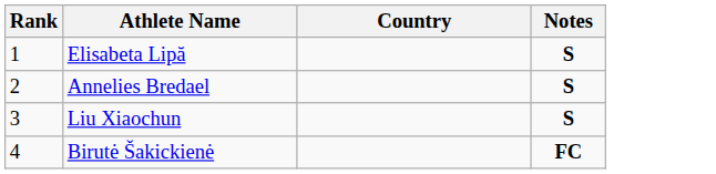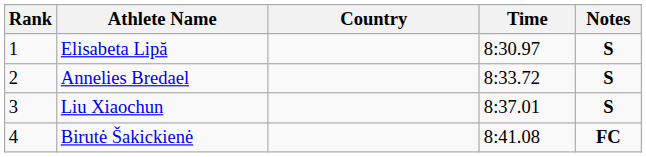+ column: Time | 8:30.97 | 8:33.72 | 8:37.01 | 8:41.08
